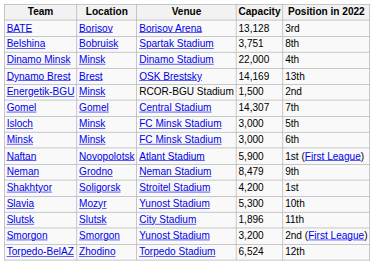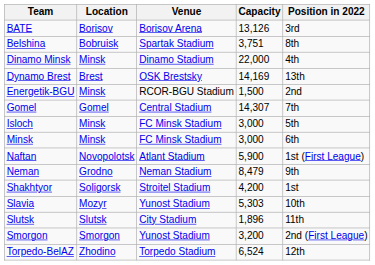BATE | Capacity: 13,128 -> 13,126
Slavia | Capacity: 5,300 -> 5,303
